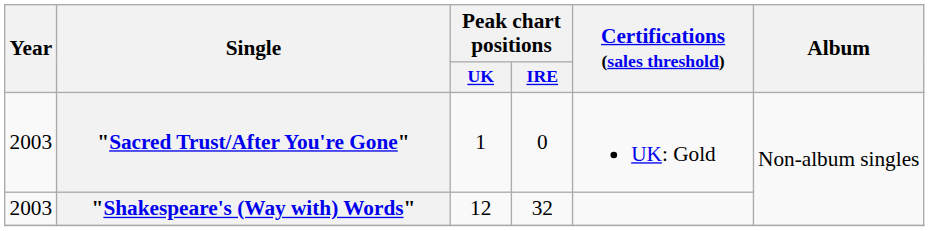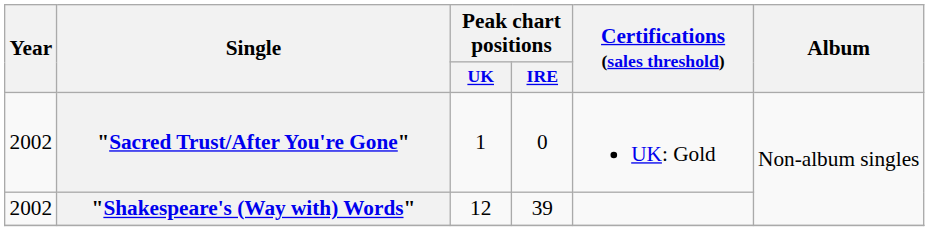"Sacred Trust/After You're Gone" | Year: 2003 -> 2002
"Shakespeare's (Way with) Words" | Year: 2003 -> 2002
"Shakespeare's (Way with) Words" | Peak chart positions / IRE: 32 -> 39
